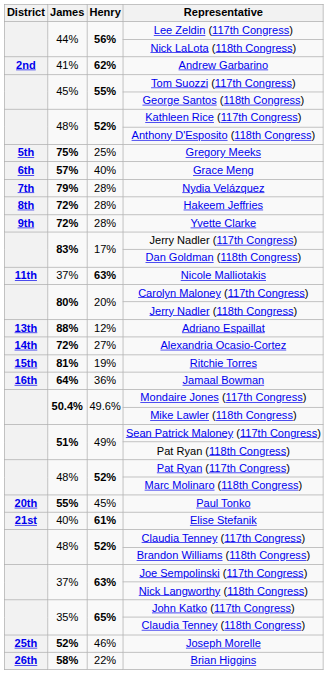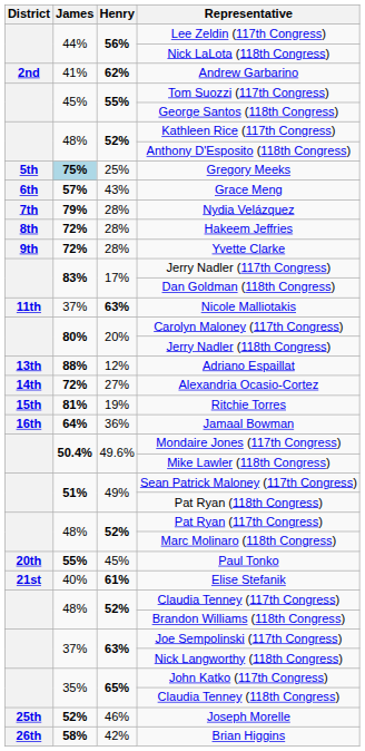Gregory Meeks | James: no background -> lightblue background
Grace Meng | Henry: 40% -> 43%
Brian Higgins | Henry: 22% -> 42%
